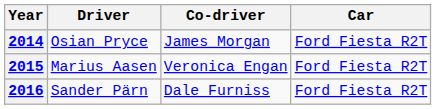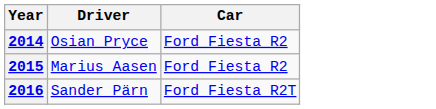- column: Co-driver | James Morgan | Veronica Engan | Dale Furniss
2014 | Car: Ford Fiesta R2T -> Ford Fiesta R2
2015 | Car: Ford Fiesta R2T -> Ford Fiesta R2
